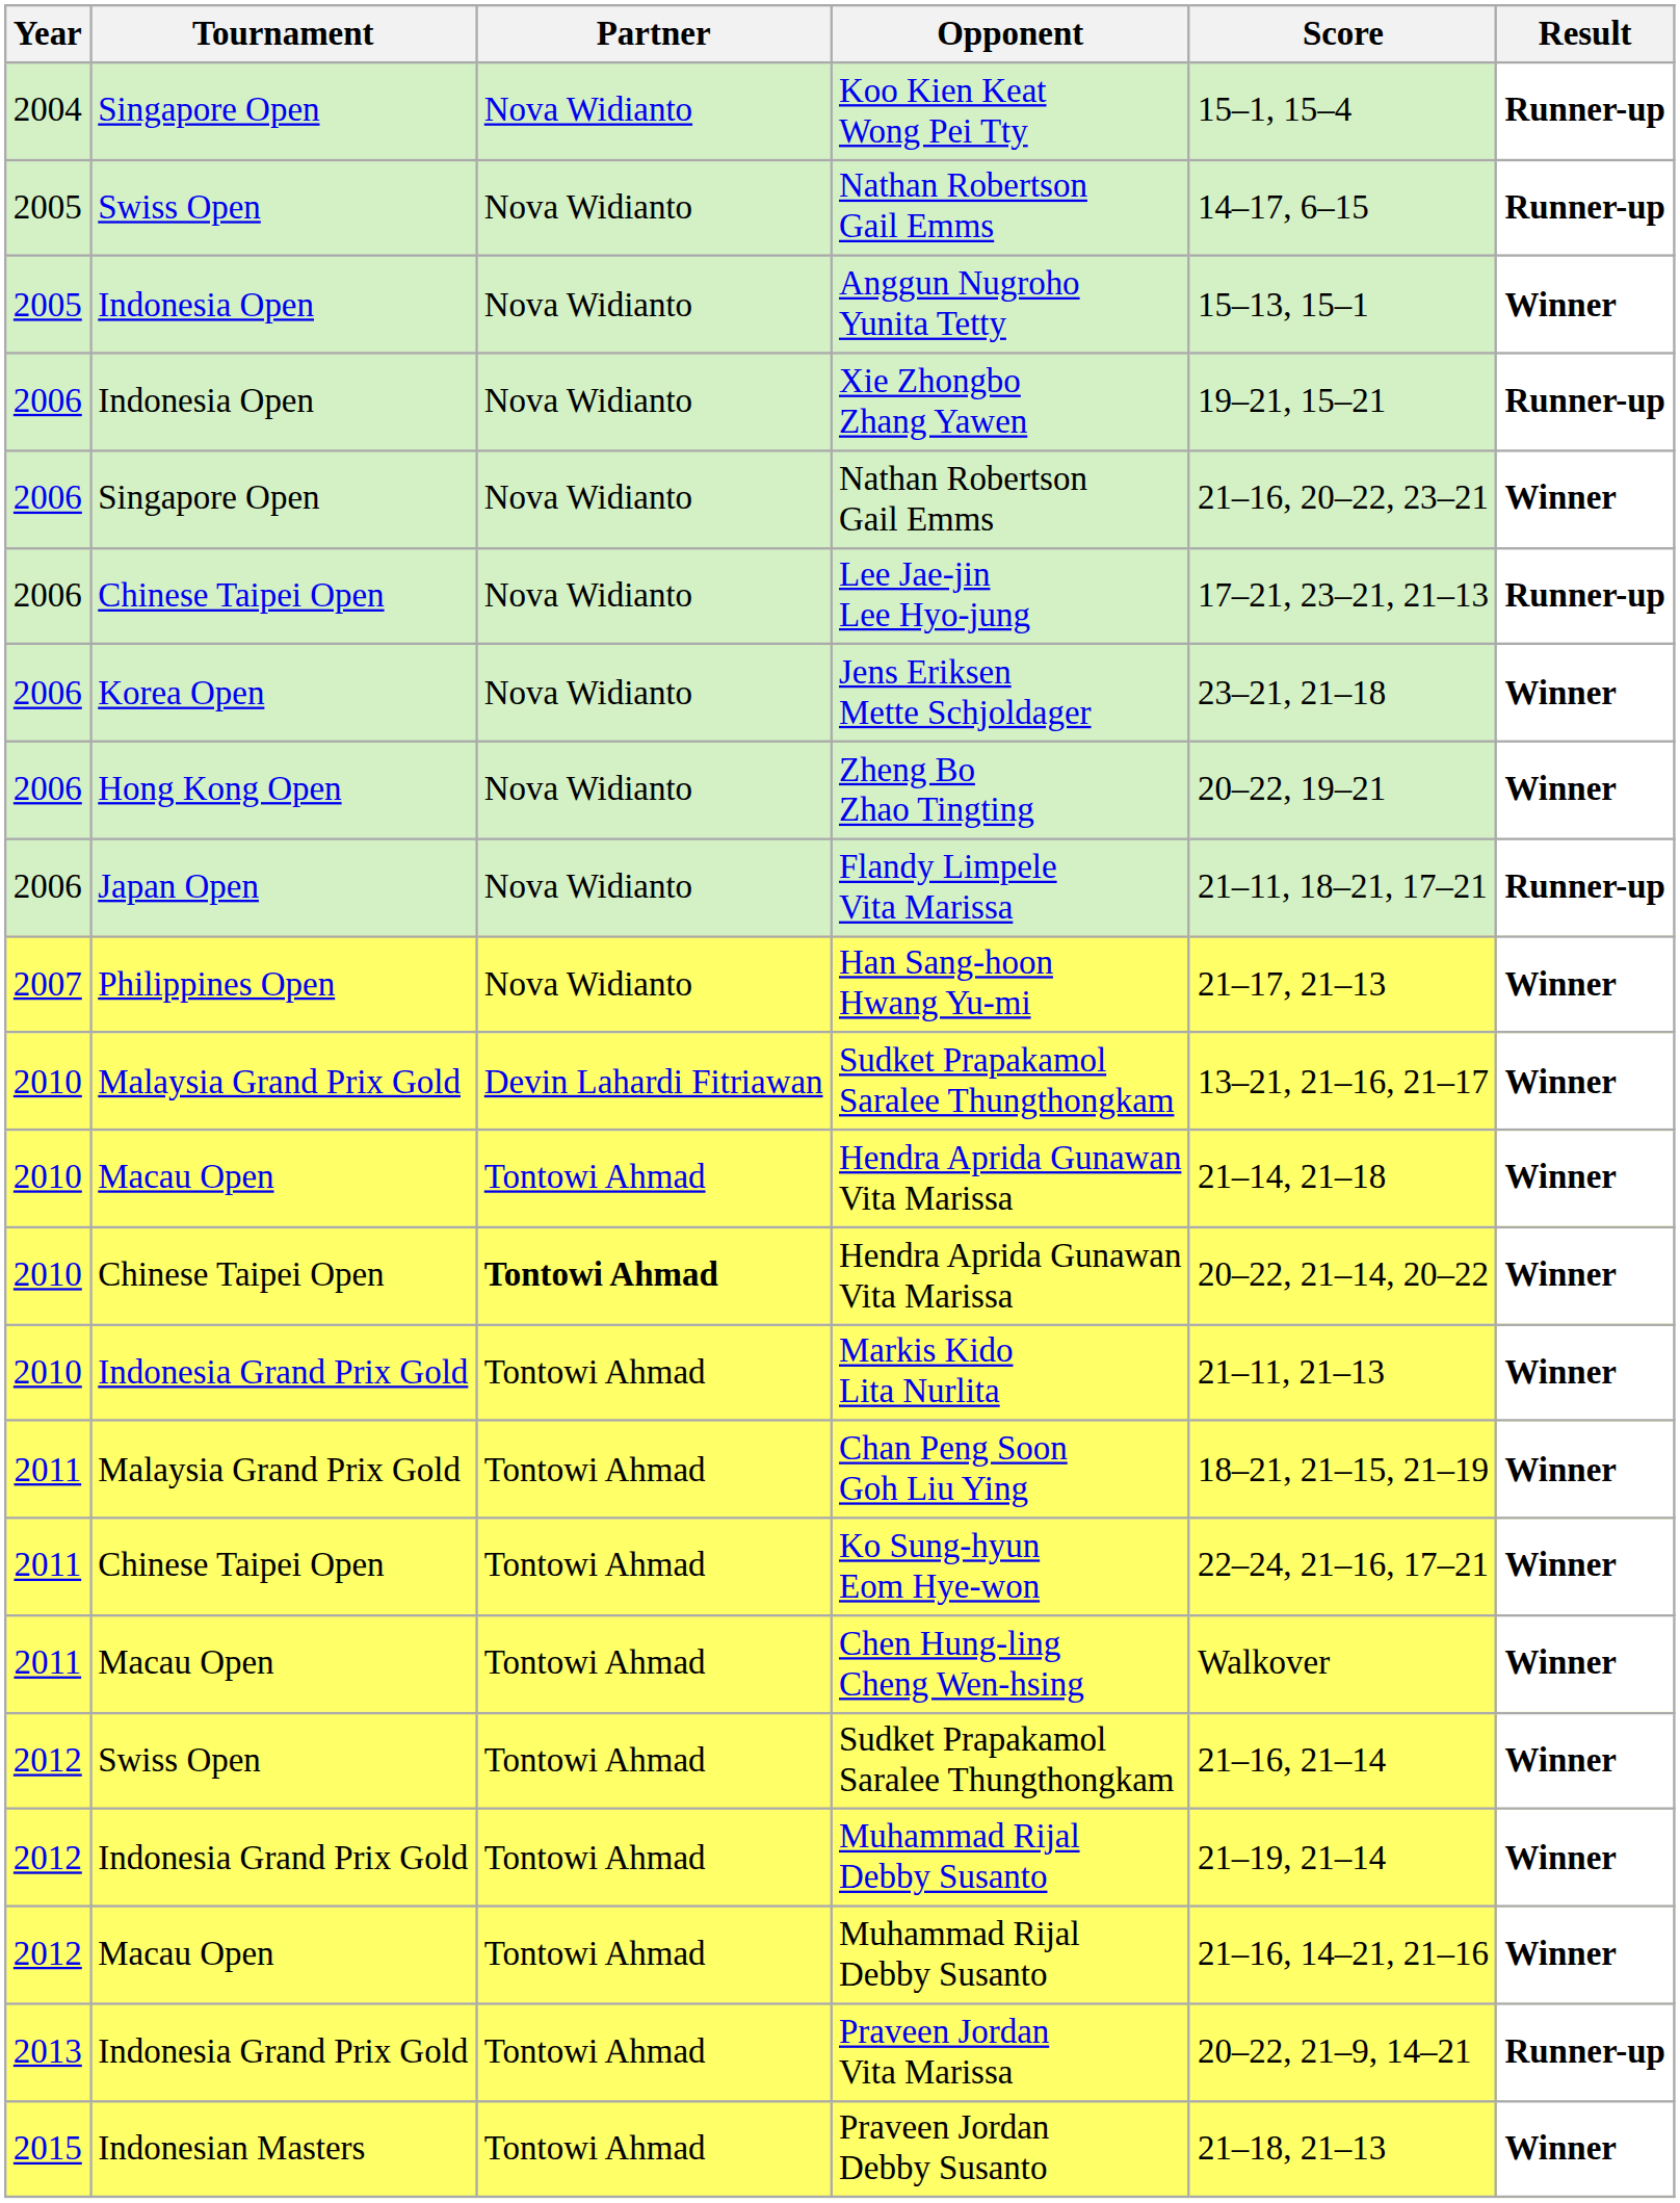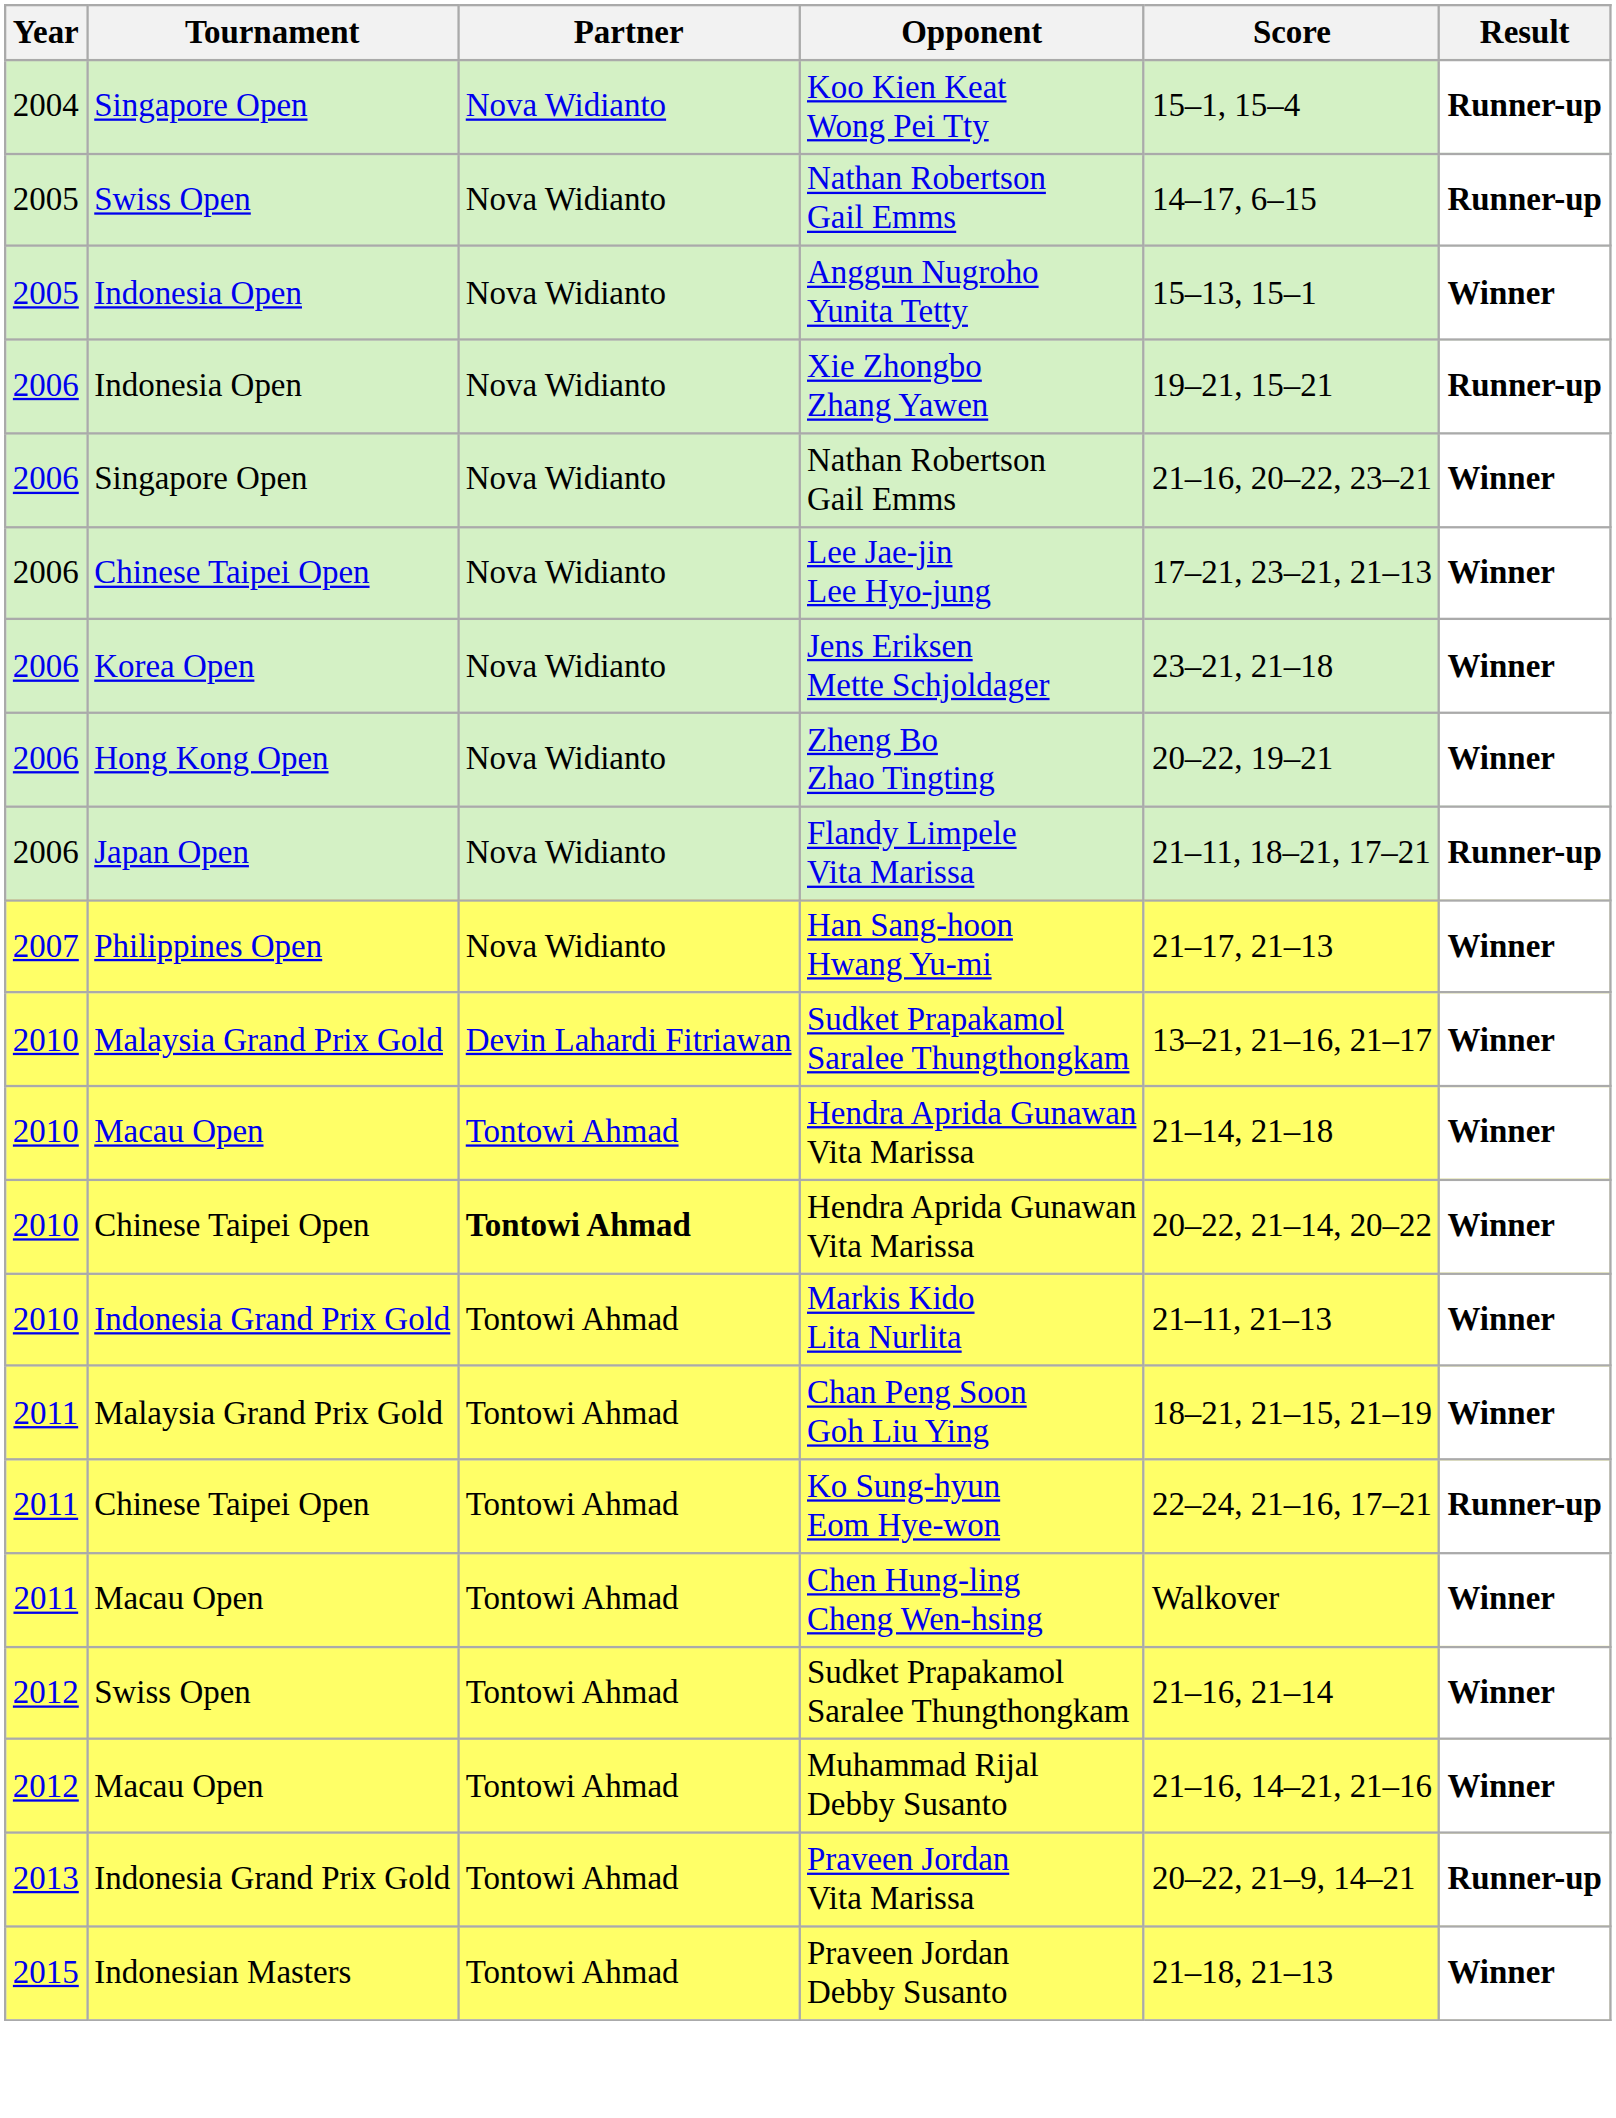Lee Jae-jin Lee Hyo-jung | Result: Runner-up -> Winner
Ko Sung-hyun Eom Hye-won | Result: Winner -> Runner-up
- row: 2012 | Indonesia Grand Prix Gold | Tontowi Ahmad | Muhammad Rijal Debby Susanto | 21–19, 21–14 | Winner
